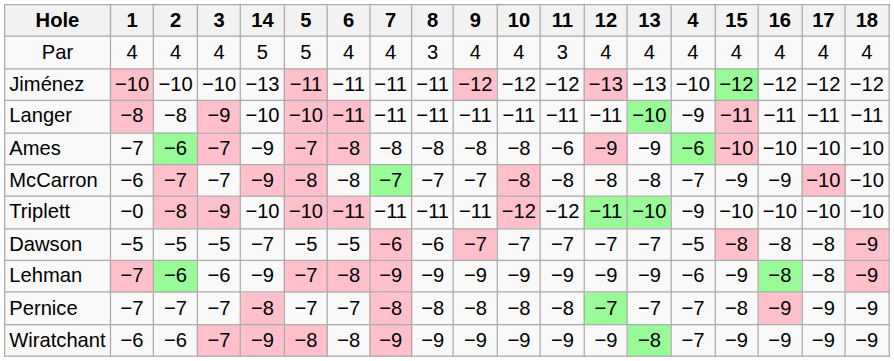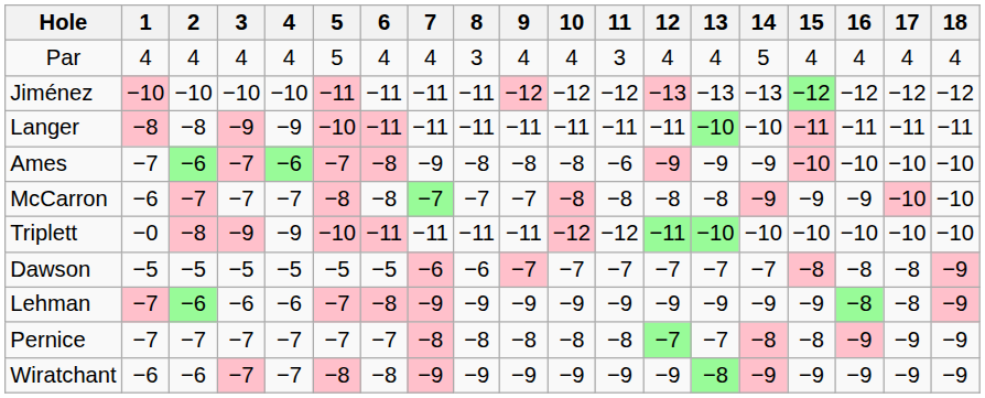columns swapped: 4 <-> 14
Ames | 7: −8 -> −9
